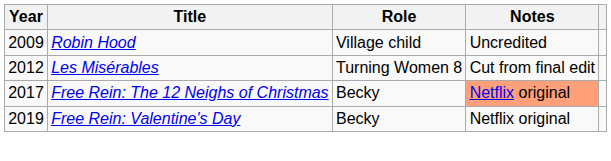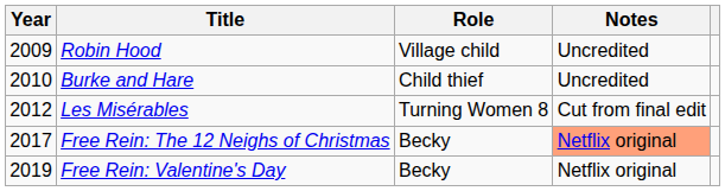+ row: 2010 | Burke and Hare | Child thief | Uncredited
